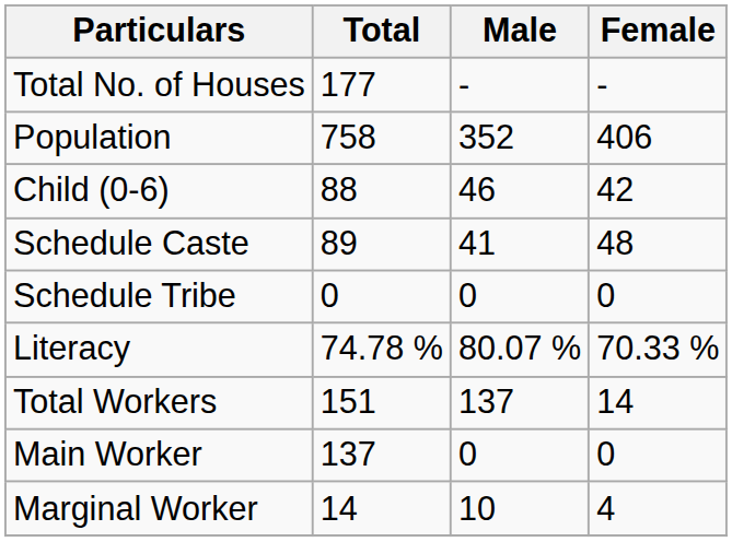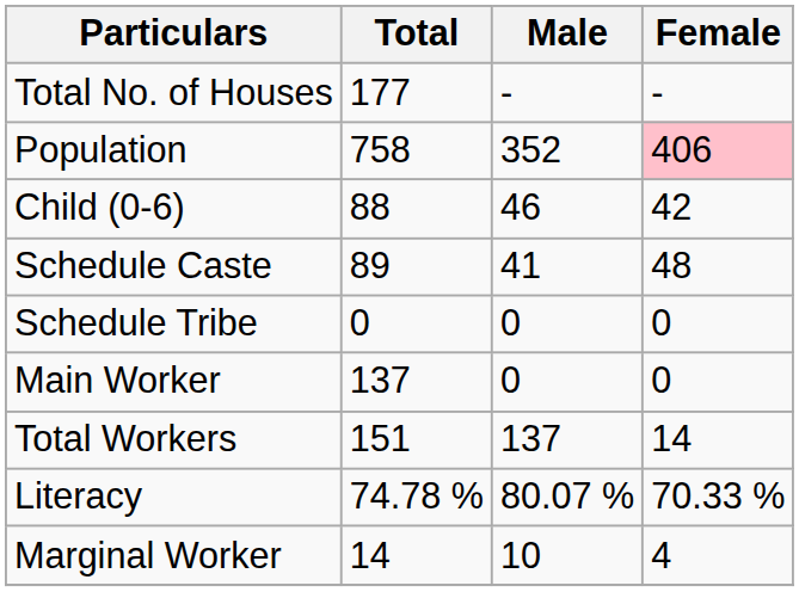Population | Female: no background -> pink background
rows swapped: Literacy <-> Main Worker
